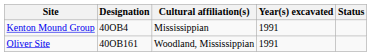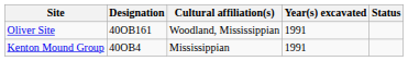rows swapped: Kenton Mound Group <-> Oliver Site
